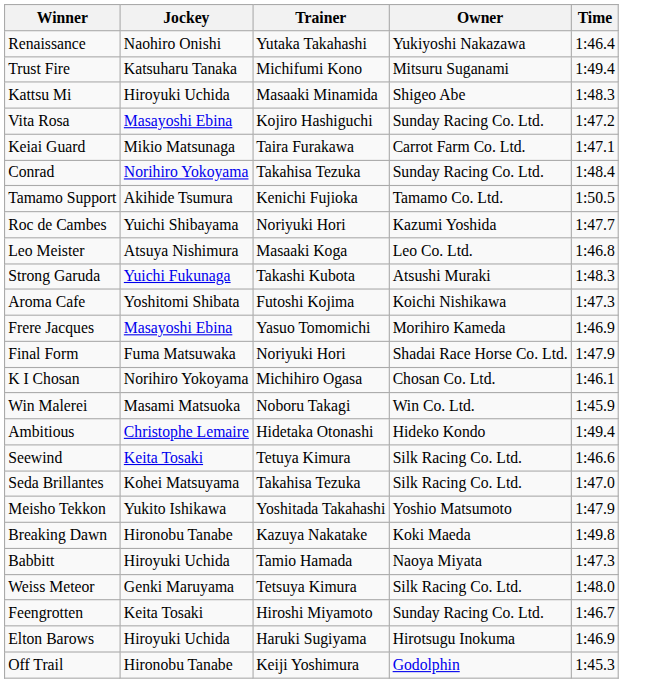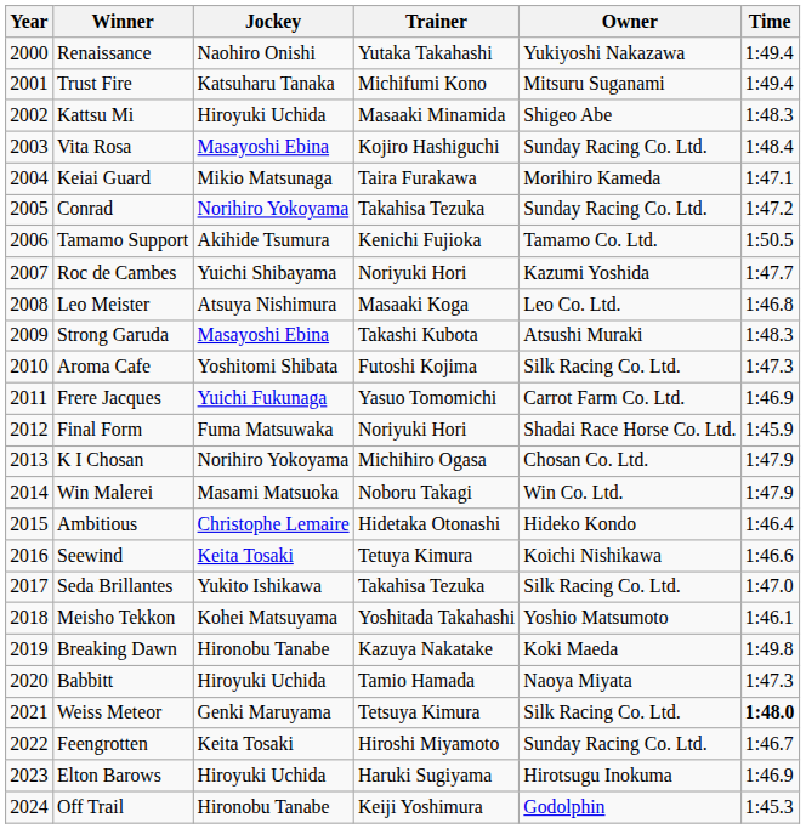+ column: Year | 2000 | 2001 | 2002 | 2003 | 2004 | 2005 | 2006 | 2007 | 2008 | 2009 | 2010 | 2011 | 2012 | 2013 | 2014 | 2015 | 2016 | 2017 | 2018 | 2019 | 2020 | 2021 | 2022 | 2023 | 2024
Renaissance | Time: 1:46.4 -> 1:49.4
Vita Rosa | Time: 1:47.2 -> 1:48.4
Keiai Guard | Owner: Carrot Farm Co. Ltd. -> Morihiro Kameda
Conrad | Time: 1:48.4 -> 1:47.2
Strong Garuda | Jockey: Yuichi Fukunaga -> Masayoshi Ebina
Aroma Cafe | Owner: Koichi Nishikawa -> Silk Racing Co. Ltd.
Frere Jacques | Jockey: Masayoshi Ebina -> Yuichi Fukunaga
Frere Jacques | Owner: Morihiro Kameda -> Carrot Farm Co. Ltd.
Final Form | Time: 1:47.9 -> 1:45.9
K I Chosan | Time: 1:46.1 -> 1:47.9
Win Malerei | Time: 1:45.9 -> 1:47.9
Ambitious | Time: 1:49.4 -> 1:46.4
Seewind | Owner: Silk Racing Co. Ltd. -> Koichi Nishikawa
Seda Brillantes | Jockey: Kohei Matsuyama -> Yukito Ishikawa
Meisho Tekkon | Jockey: Yukito Ishikawa -> Kohei Matsuyama
Meisho Tekkon | Time: 1:47.9 -> 1:46.1
Weiss Meteor | Time: normal -> bold
